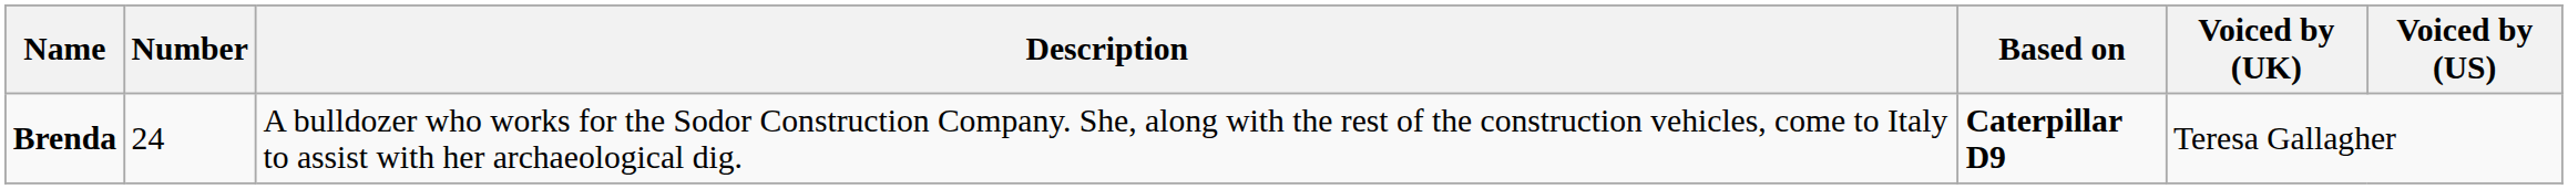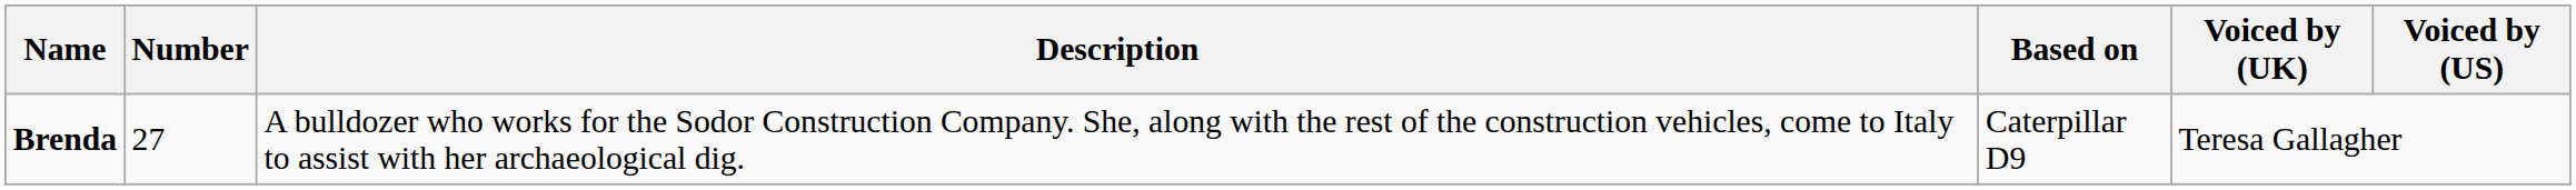Brenda | Number: 24 -> 27
Brenda | Based on: bold -> normal
